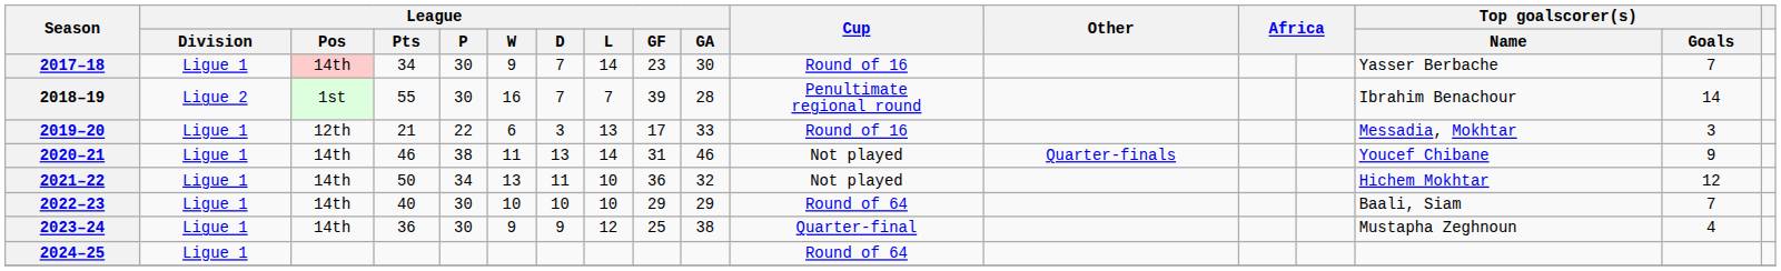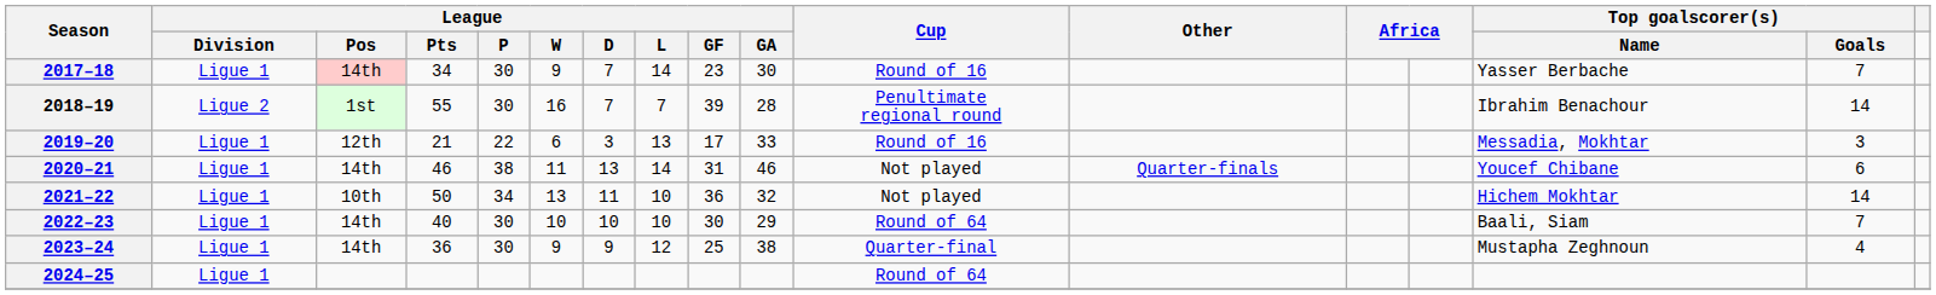2020–21 | Top goalscorer(s) / Goals: 9 -> 6
2021–22 | League / Pos: 14th -> 10th
2021–22 | Top goalscorer(s) / Goals: 12 -> 14
2022–23 | League / GF: 29 -> 30
